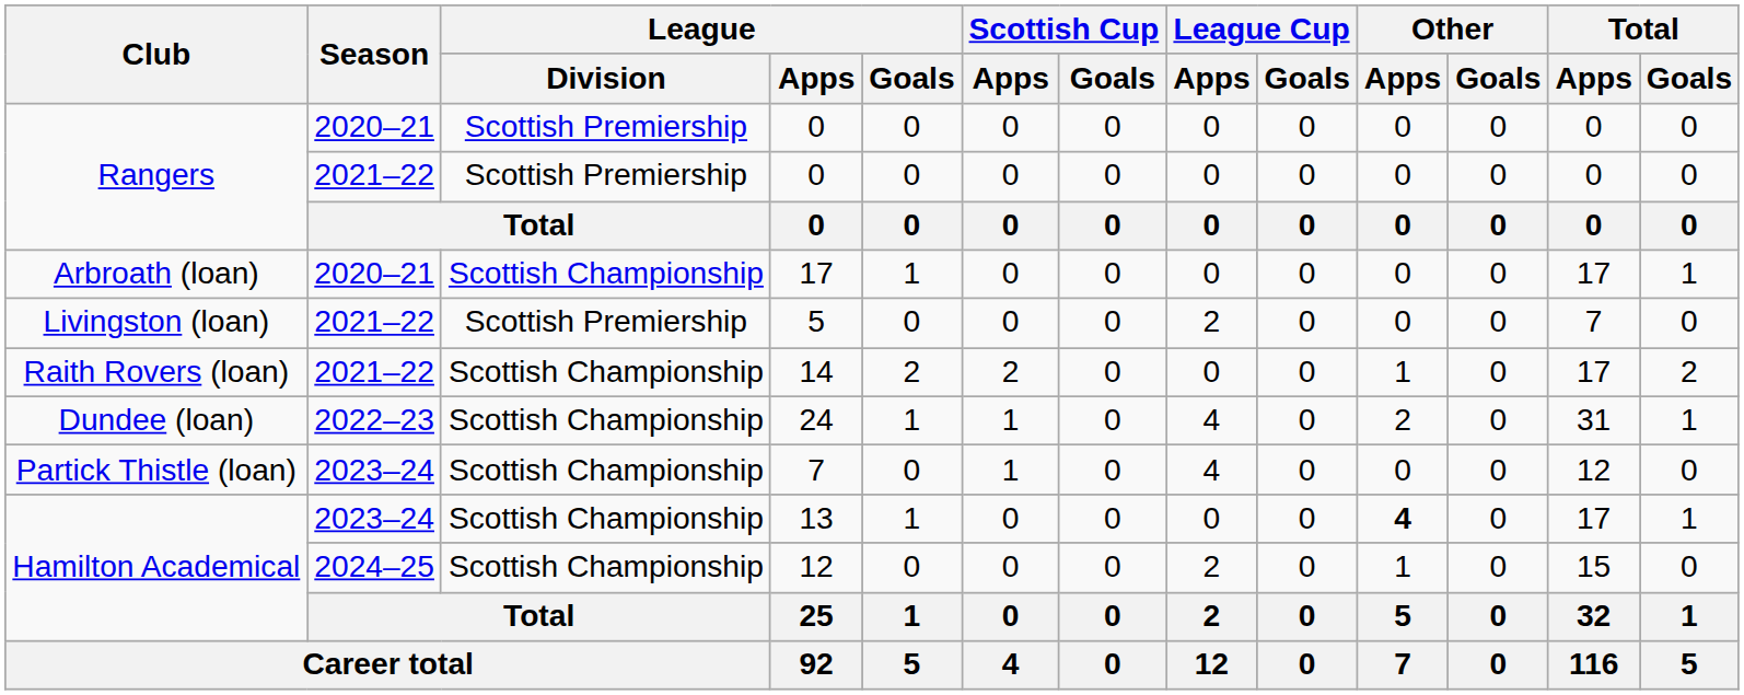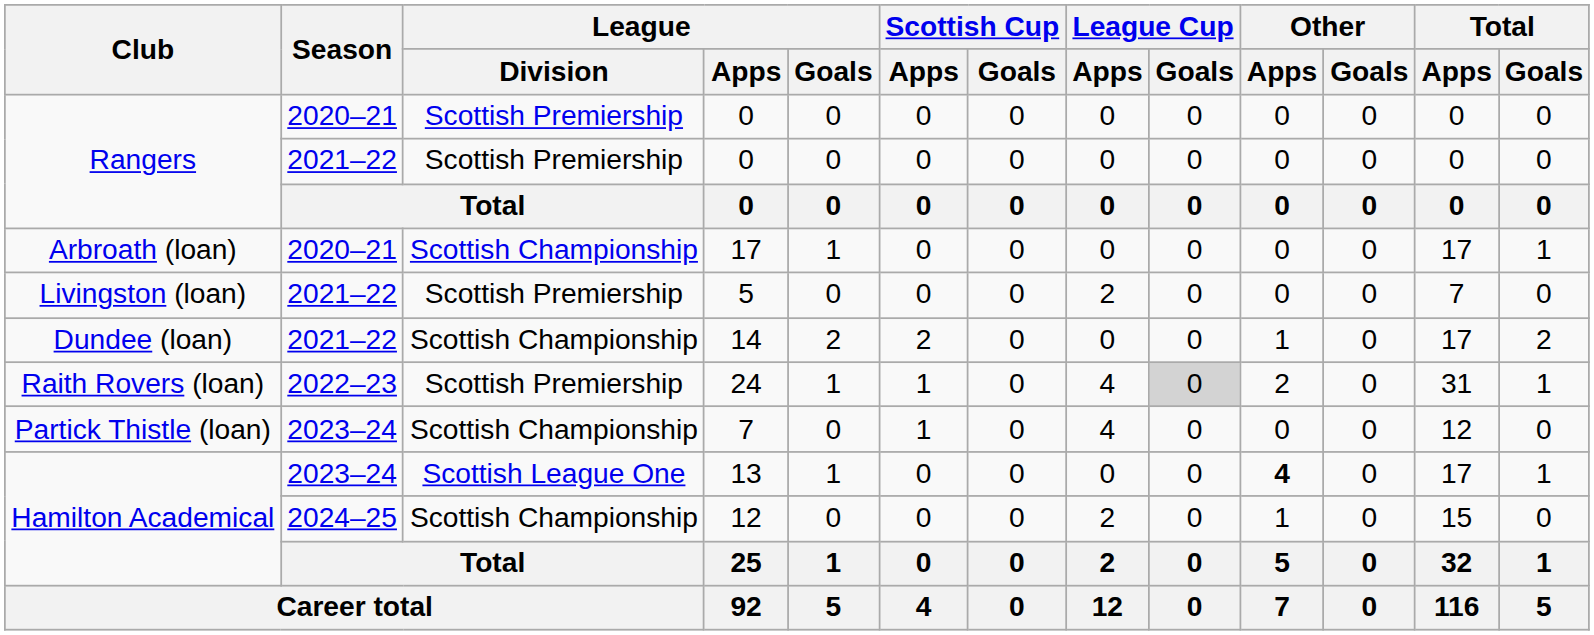14 | Club: Raith Rovers (loan) -> Dundee (loan)
24 | Club: Dundee (loan) -> Raith Rovers (loan)
24 | League / Division: Scottish Championship -> Scottish Premiership
24 | League Cup / Goals: no background -> lightgrey background
13 | League / Division: Scottish Championship -> Scottish League One
